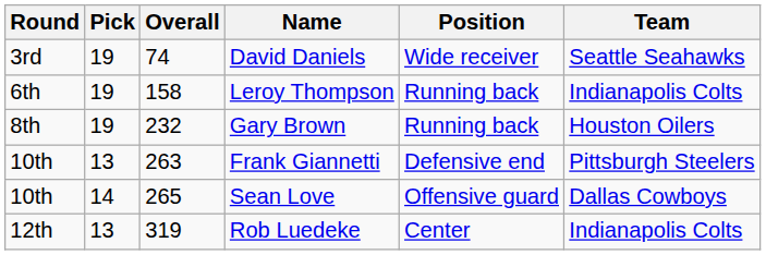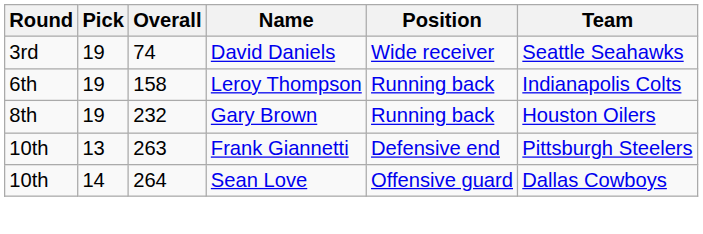Sean Love | Overall: 265 -> 264
- row: 12th | 13 | 319 | Rob Luedeke | Center | Indianapolis Colts
